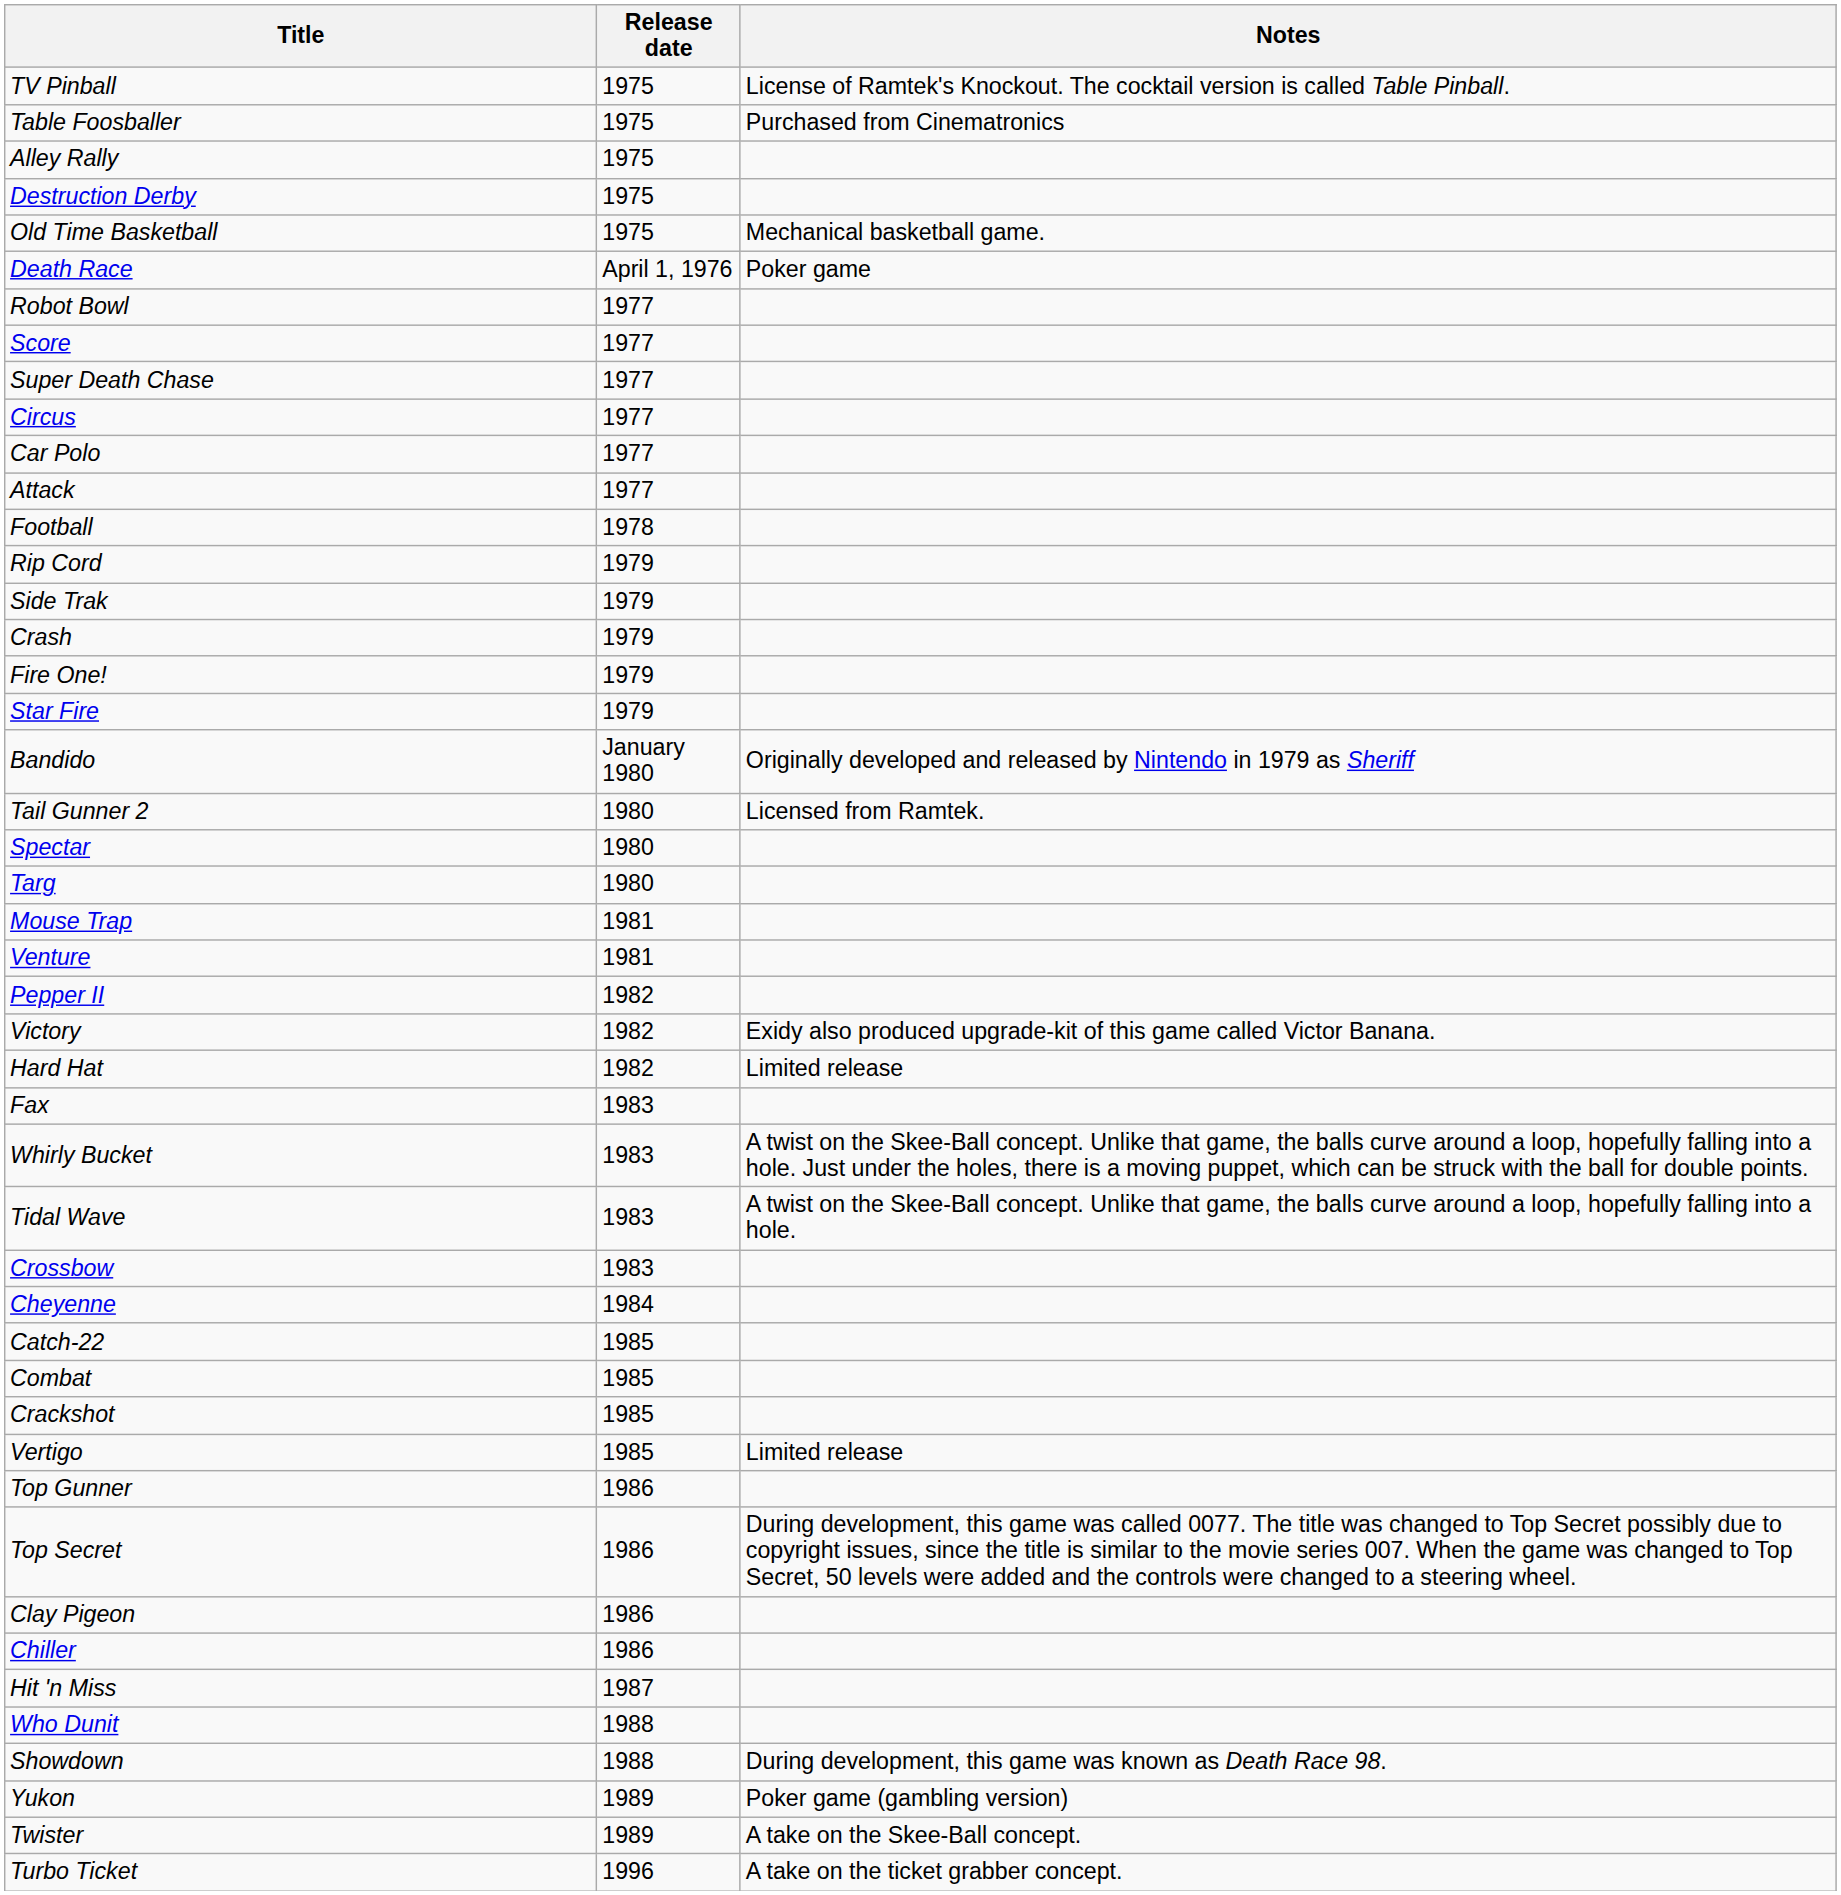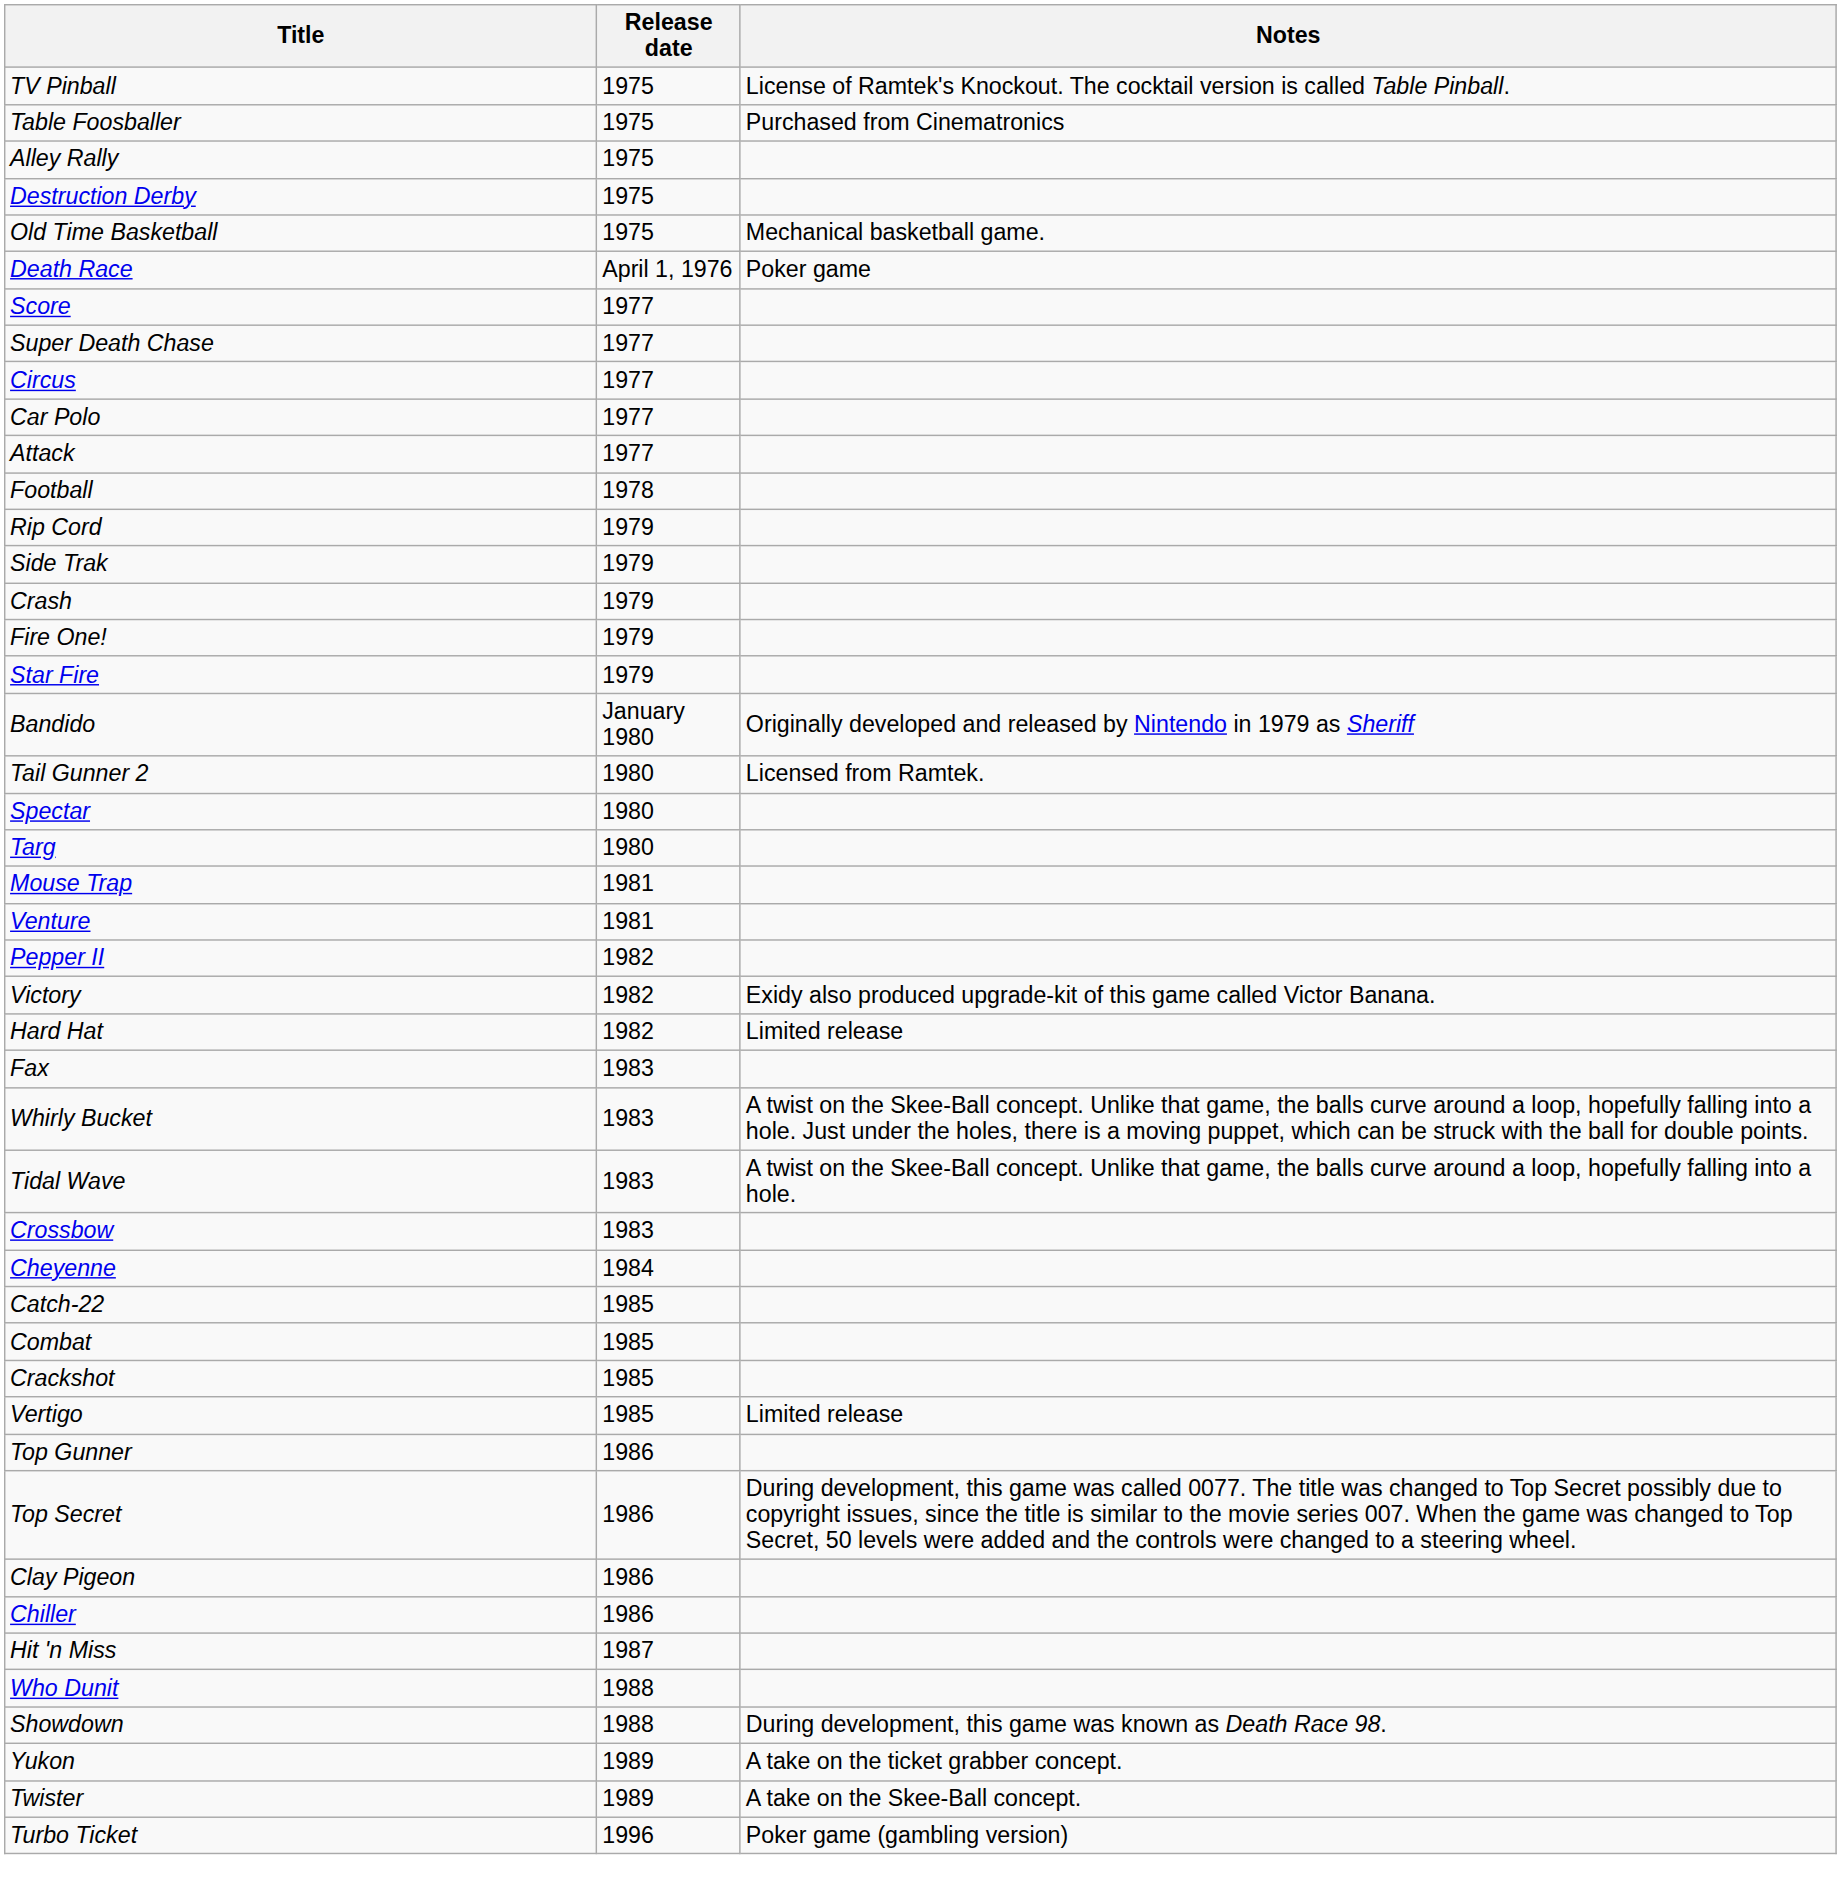- row: Robot Bowl | 1977
Yukon | Notes: Poker game (gambling version) -> A take on the ticket grabber concept.
Turbo Ticket | Notes: A take on the ticket grabber concept. -> Poker game (gambling version)
